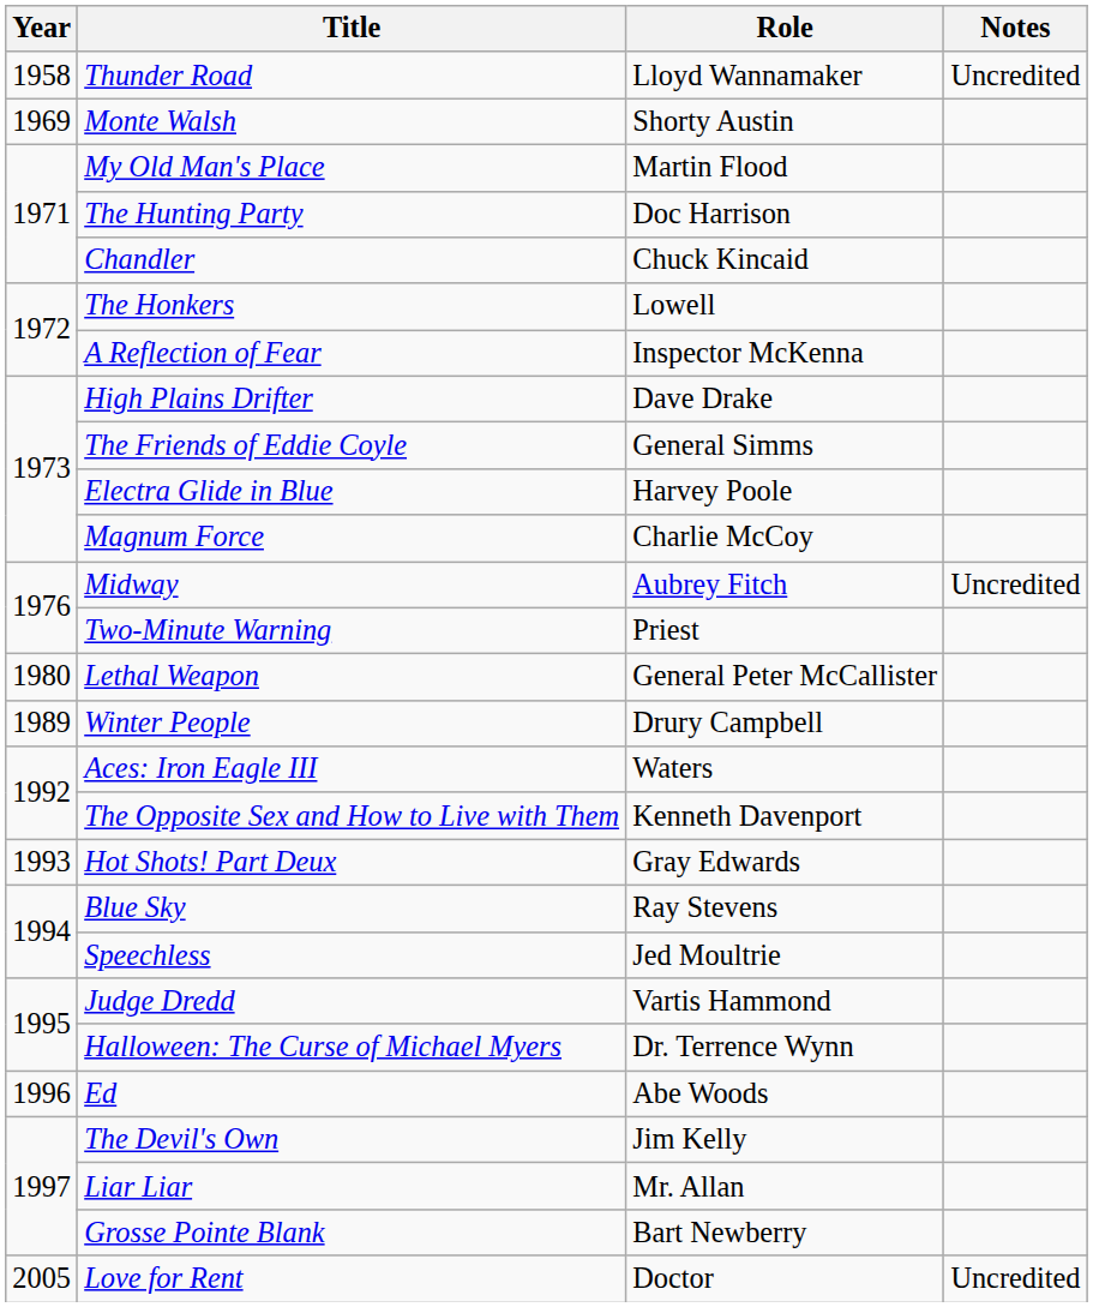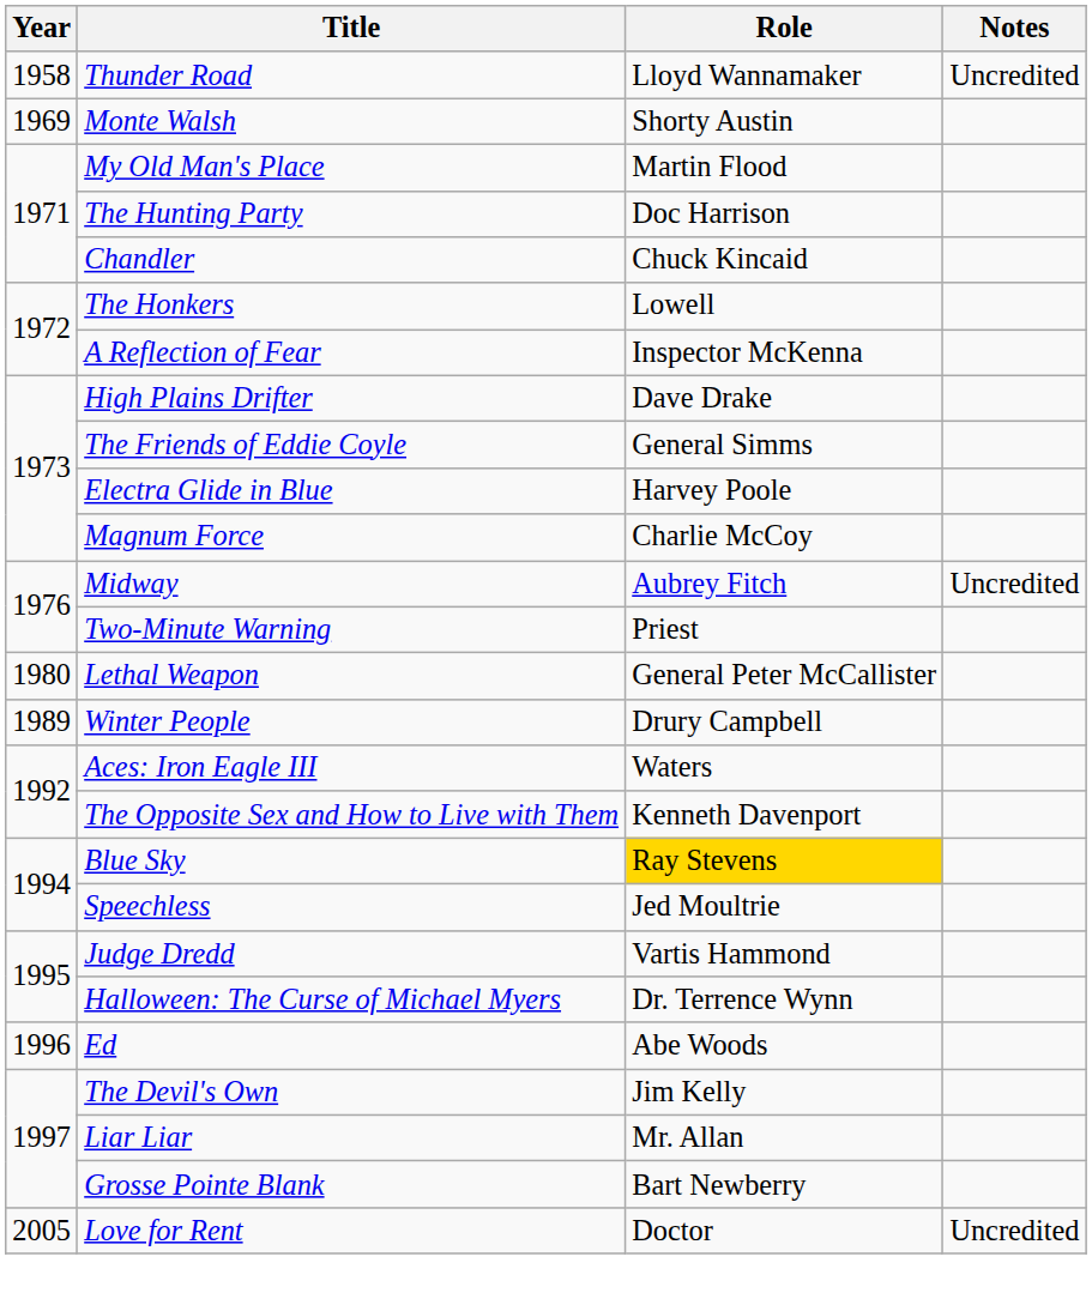- row: 1993 | Hot Shots! Part Deux | Gray Edwards
Blue Sky | Role: no background -> gold background
